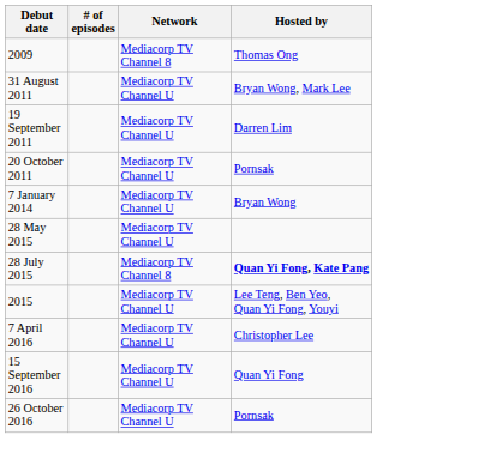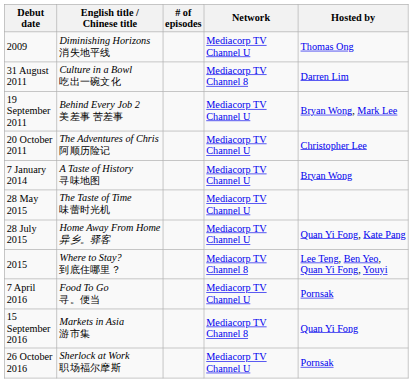+ column: English title / Chinese title | Diminishing Horizons 消失地平线 | Culture in a Bowl 吃出一碗文化 | Behind Every Job 2 美差事 苦差事 | The Adventures of Chris 阿顺历险记 | A Taste of History 寻味地图 | The Taste of Time 味蕾时光机 | Home Away From Home 异乡。驿客 | Where to Stay? 到底住哪里？ | Food To Go 寻。便当 | Markets in Asia 游市集 | Sherlock at Work 职场福尔摩斯
2009 | Network: Mediacorp TV Channel 8 -> Mediacorp TV Channel U
31 August 2011 | Network: Mediacorp TV Channel U -> Mediacorp TV Channel 8
31 August 2011 | Hosted by: Bryan Wong, Mark Lee -> Darren Lim
19 September 2011 | Hosted by: Darren Lim -> Bryan Wong, Mark Lee
20 October 2011 | Hosted by: Pornsak -> Christopher Lee
28 July 2015 | Network: Mediacorp TV Channel 8 -> Mediacorp TV Channel U
28 July 2015 | Hosted by: bold -> normal
2015 | Network: Mediacorp TV Channel U -> Mediacorp TV Channel 8
7 April 2016 | Hosted by: Christopher Lee -> Pornsak
15 September 2016 | Network: Mediacorp TV Channel U -> Mediacorp TV Channel 8
